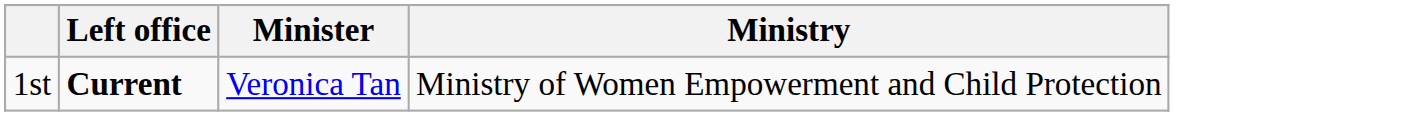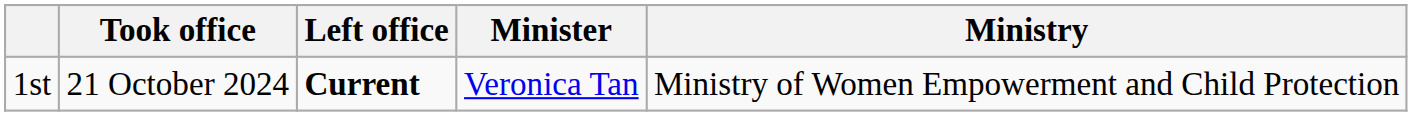+ column: Took office | 21 October 2024
